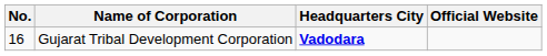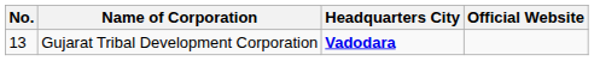Gujarat Tribal Development Corporation | No.: 16 -> 13
